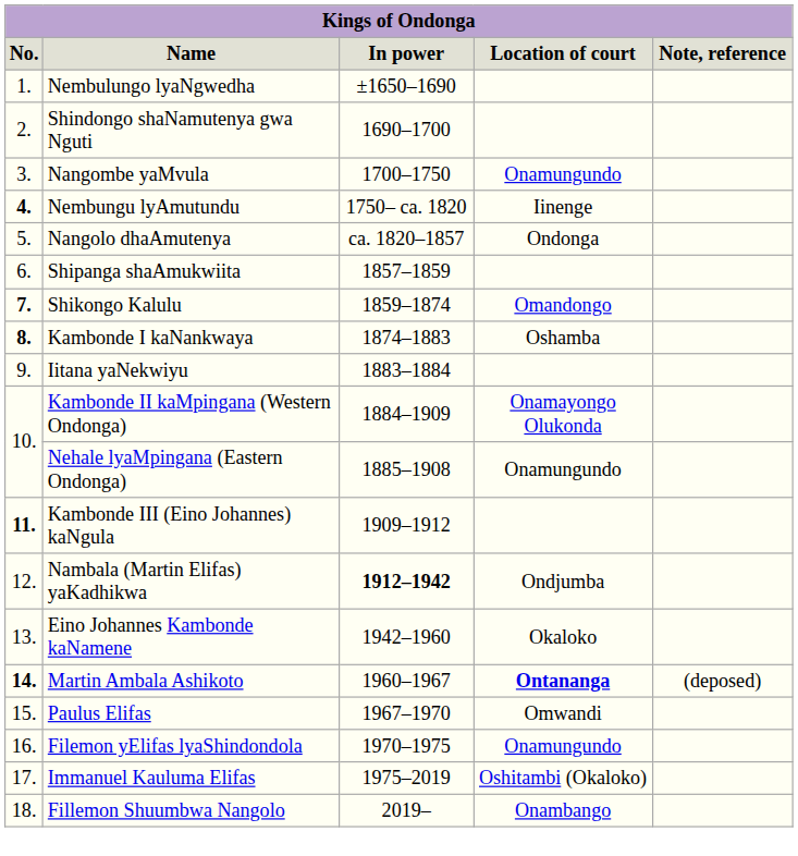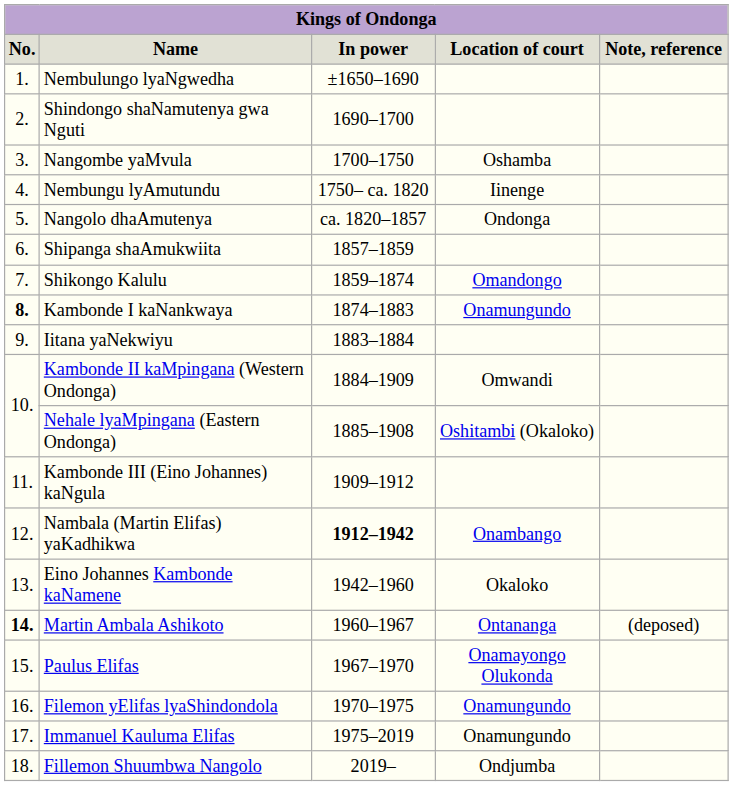Nangombe yaMvula | Location of court: Onamungundo -> Oshamba
Nembungu lyAmutundu | No.: bold -> normal
Shikongo Kalulu | No.: bold -> normal
Kambonde I kaNankwaya | Location of court: Oshamba -> Onamungundo
Kambonde II kaMpingana (Western Ondonga) | Location of court: Onamayongo Olukonda -> Omwandi
Nehale lyaMpingana (Eastern Ondonga) | Location of court: Onamungundo -> Oshitambi (Okaloko)
Kambonde III (Eino Johannes) kaNgula | No.: bold -> normal
Nambala (Martin Elifas) yaKadhikwa | Location of court: Ondjumba -> Onambango
Martin Ambala Ashikoto | Location of court: bold -> normal
Paulus Elifas | Location of court: Omwandi -> Onamayongo Olukonda
Immanuel Kauluma Elifas | Location of court: Oshitambi (Okaloko) -> Onamungundo
Fillemon Shuumbwa Nangolo | Location of court: Onambango -> Ondjumba
